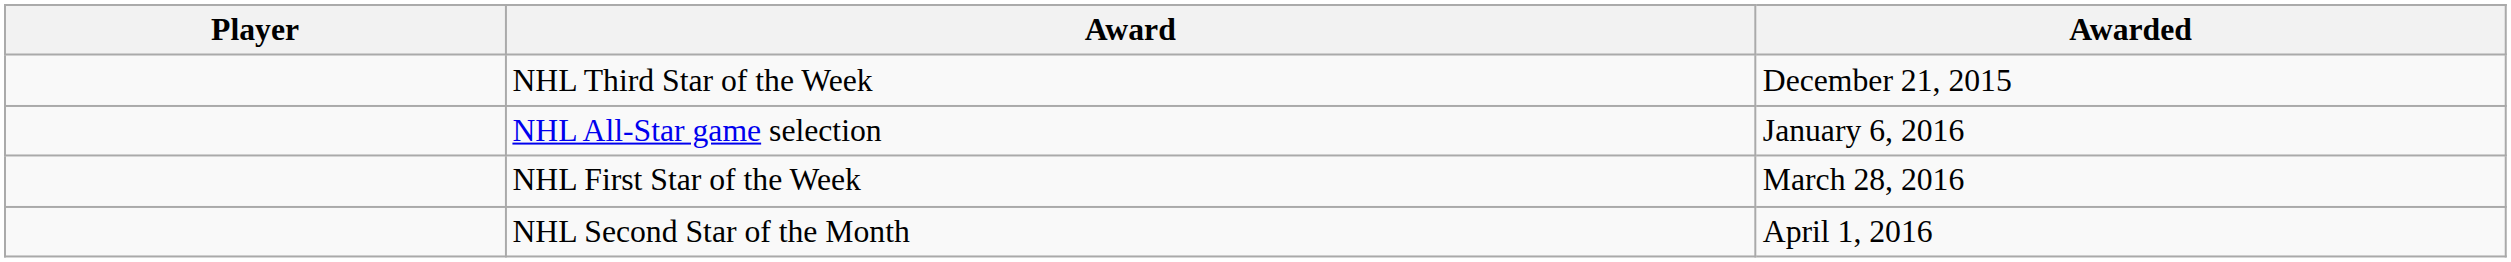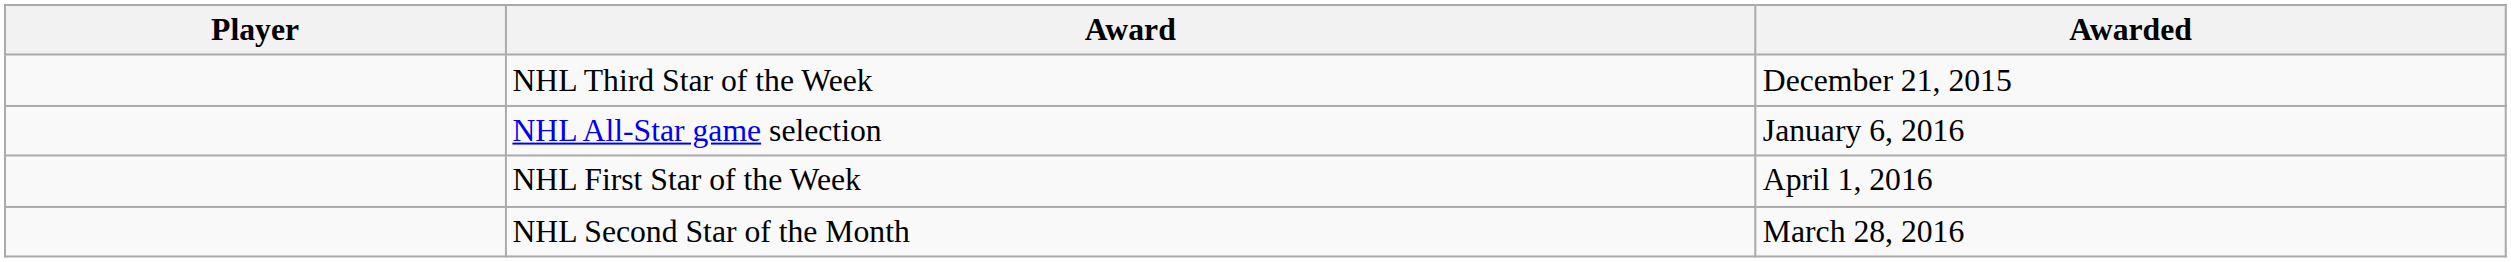NHL First Star of the Week | Awarded: March 28, 2016 -> April 1, 2016
NHL Second Star of the Month | Awarded: April 1, 2016 -> March 28, 2016
